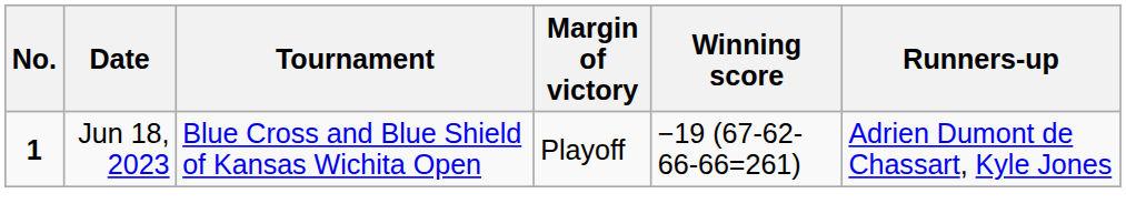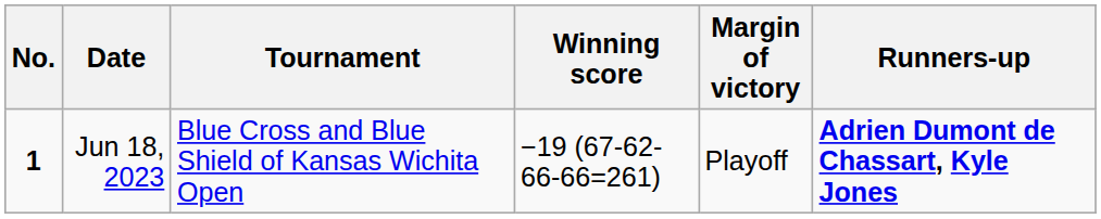columns swapped: Winning score <-> Margin of victory
Jun 18, 2023 | Runners-up: normal -> bold
